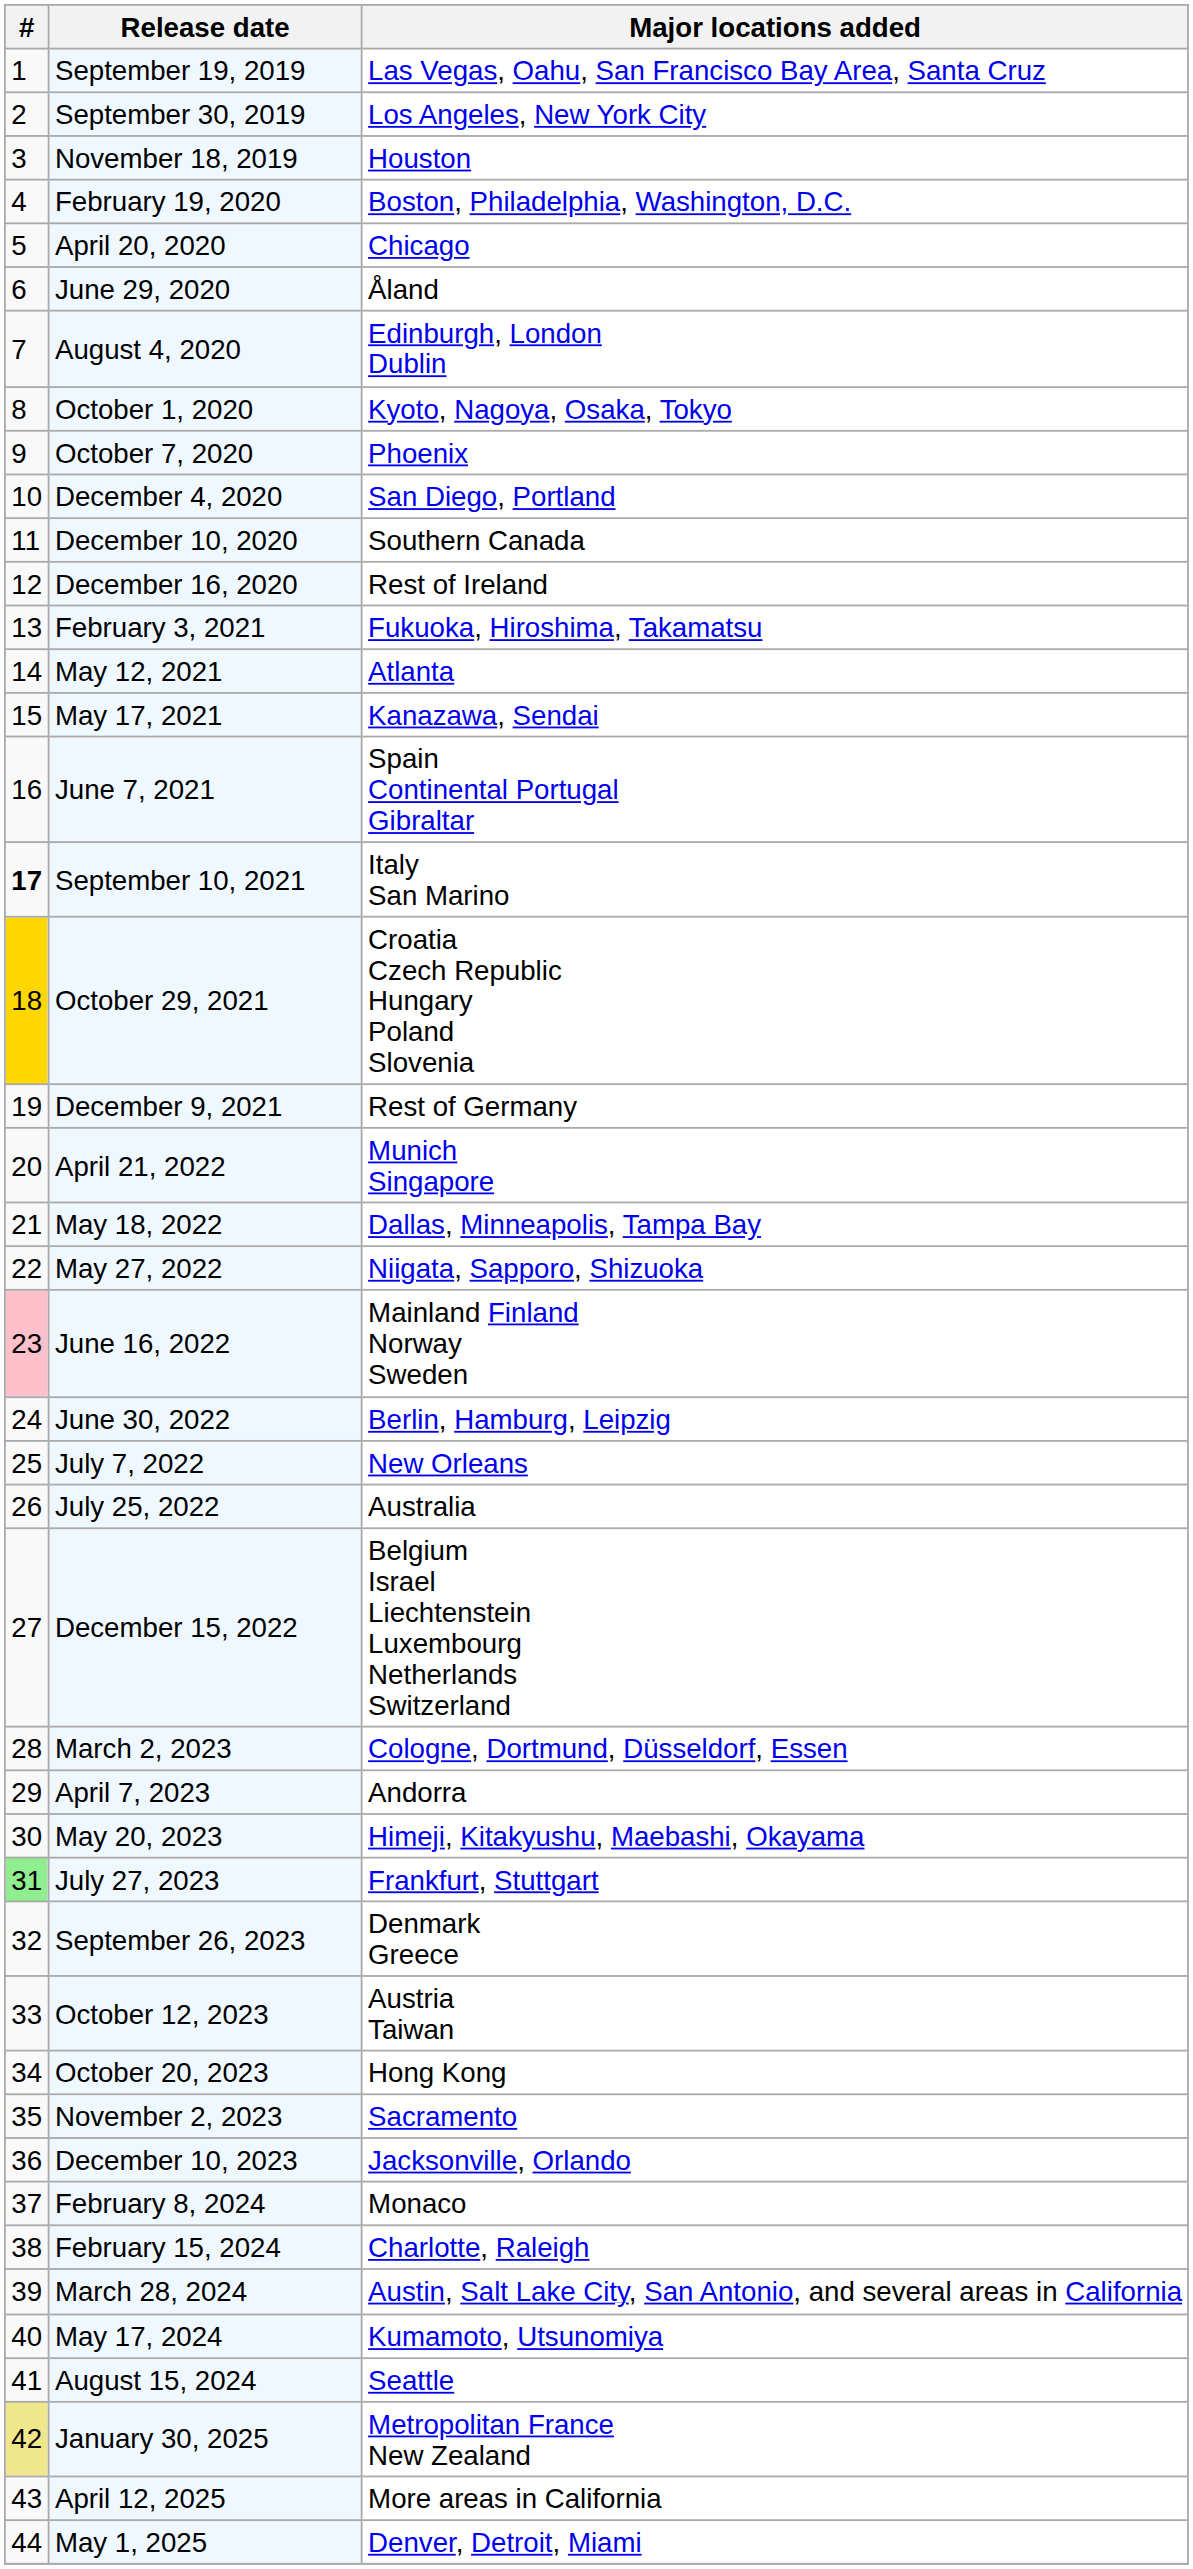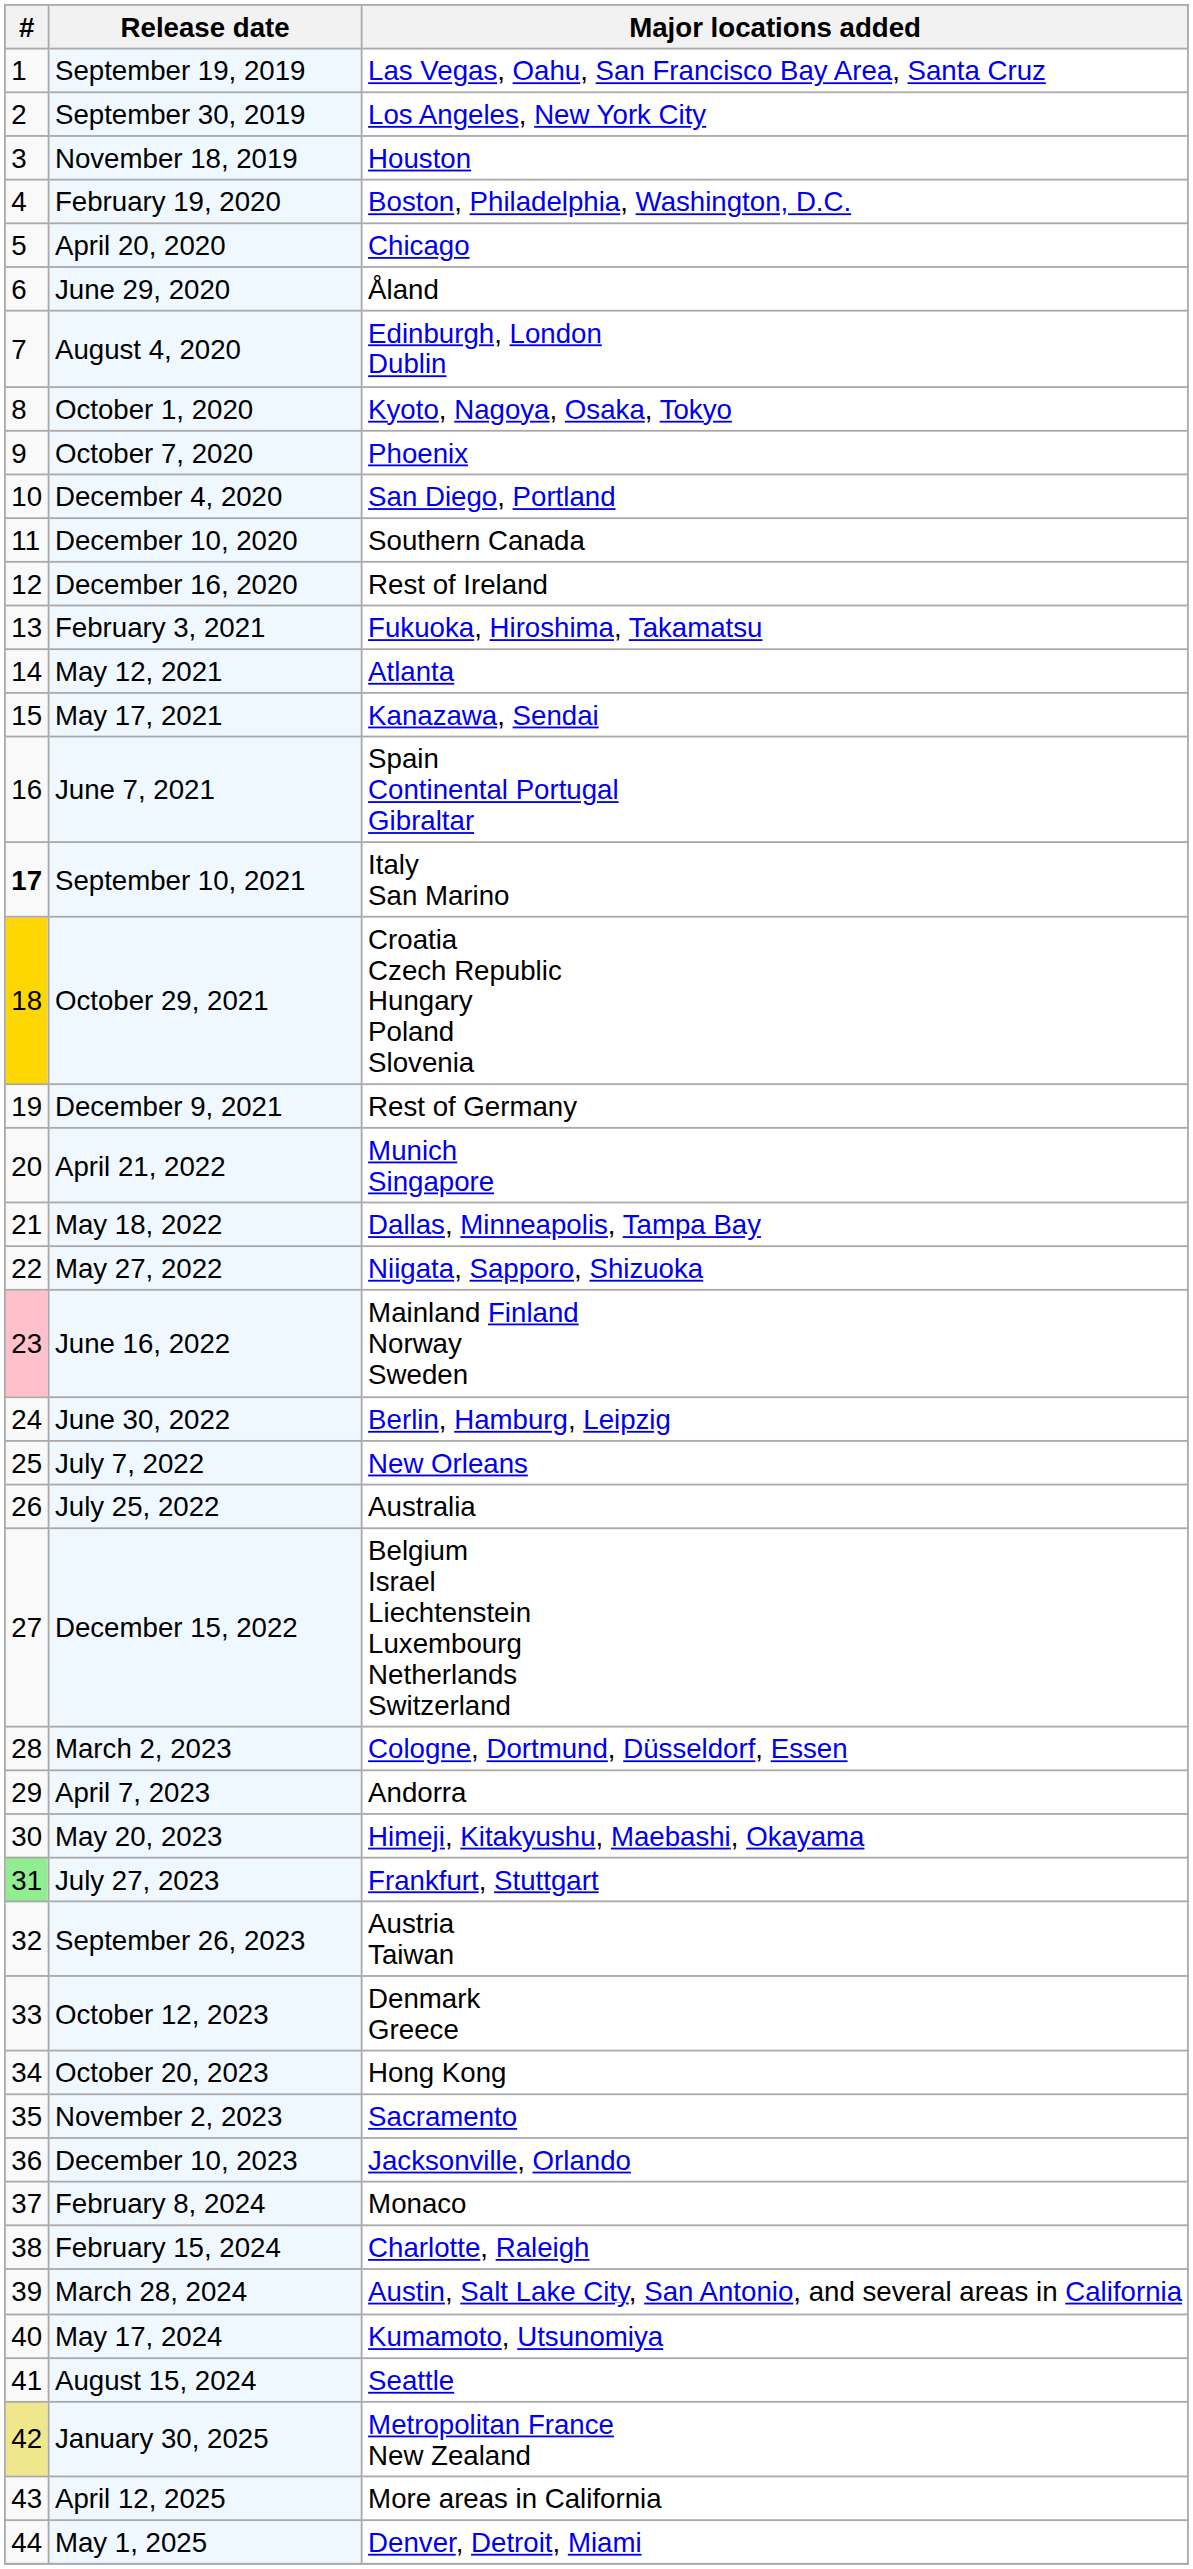September 26, 2023 | Major locations added: Denmark Greece -> Austria Taiwan
October 12, 2023 | Major locations added: Austria Taiwan -> Denmark Greece
